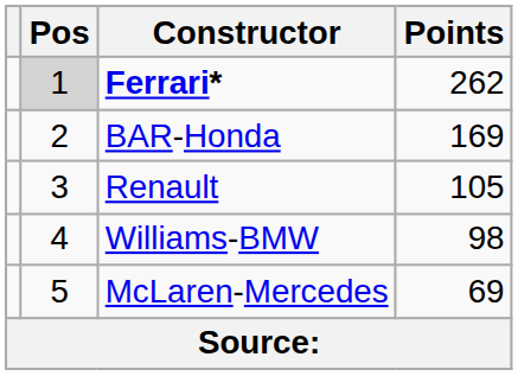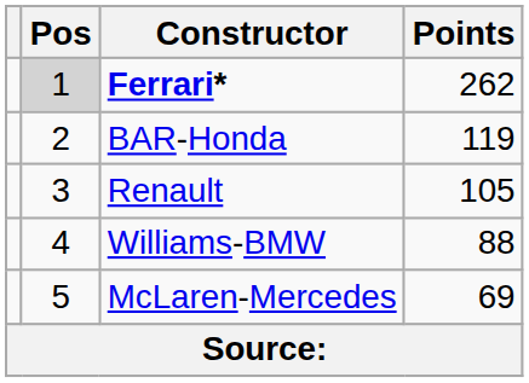BAR-Honda | Points: 169 -> 119
Williams-BMW | Points: 98 -> 88
